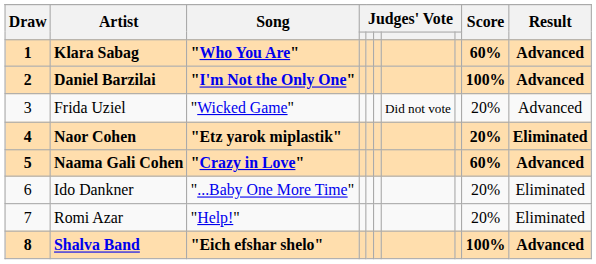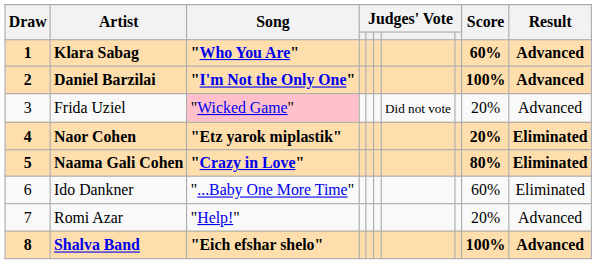Frida Uziel | Song: no background -> pink background
Naama Gali Cohen | Score: 60% -> 80%
Naama Gali Cohen | Result: Advanced -> Eliminated
Ido Dankner | Score: 20% -> 60%
Romi Azar | Result: Eliminated -> Advanced
